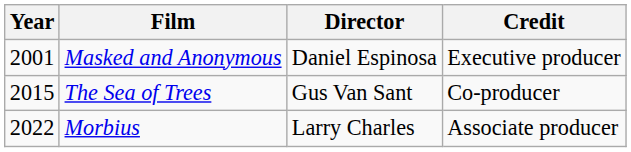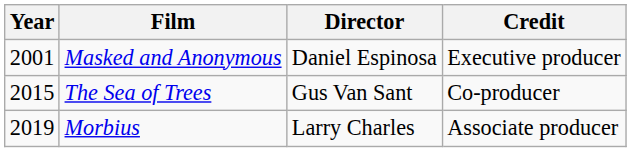Morbius | Year: 2022 -> 2019
